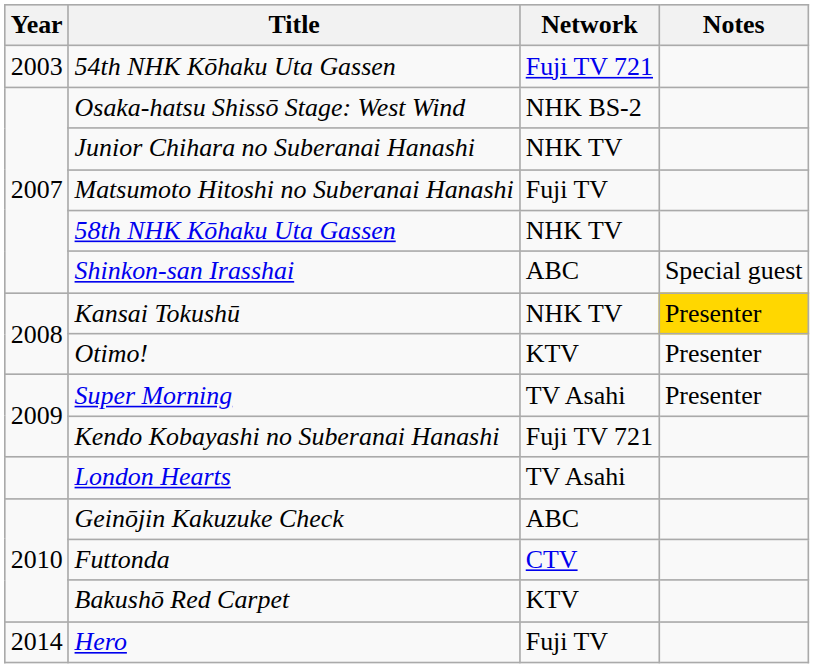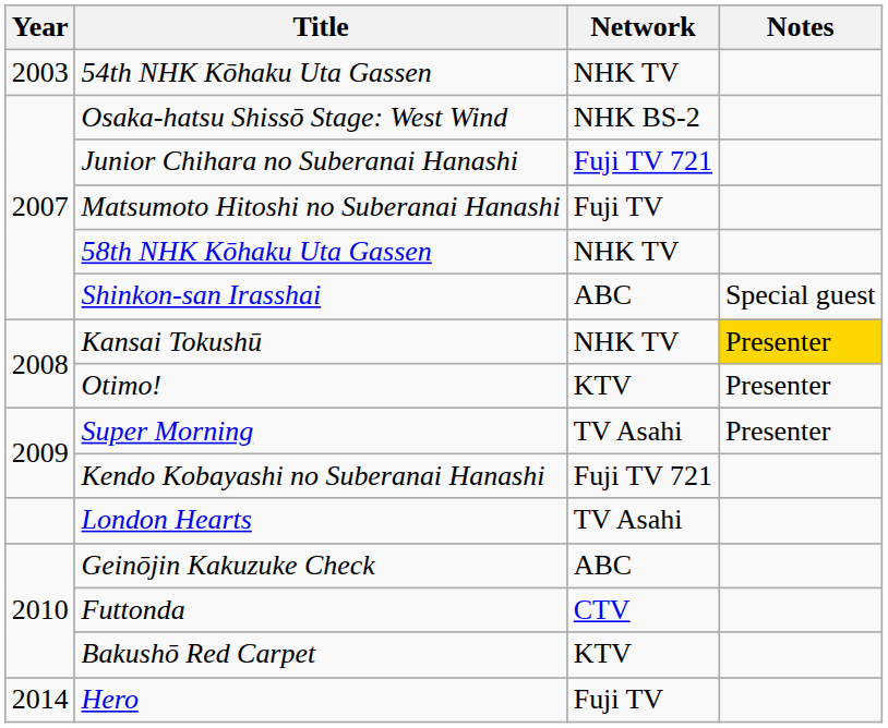54th NHK Kōhaku Uta Gassen | Network: Fuji TV 721 -> NHK TV
Junior Chihara no Suberanai Hanashi | Network: NHK TV -> Fuji TV 721
